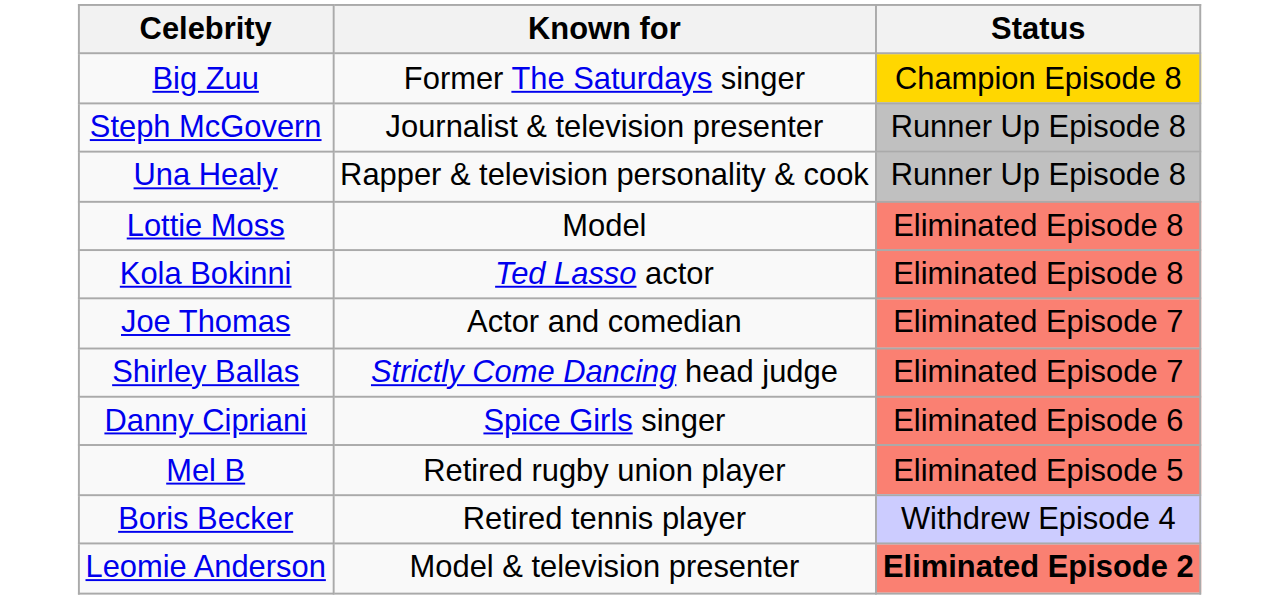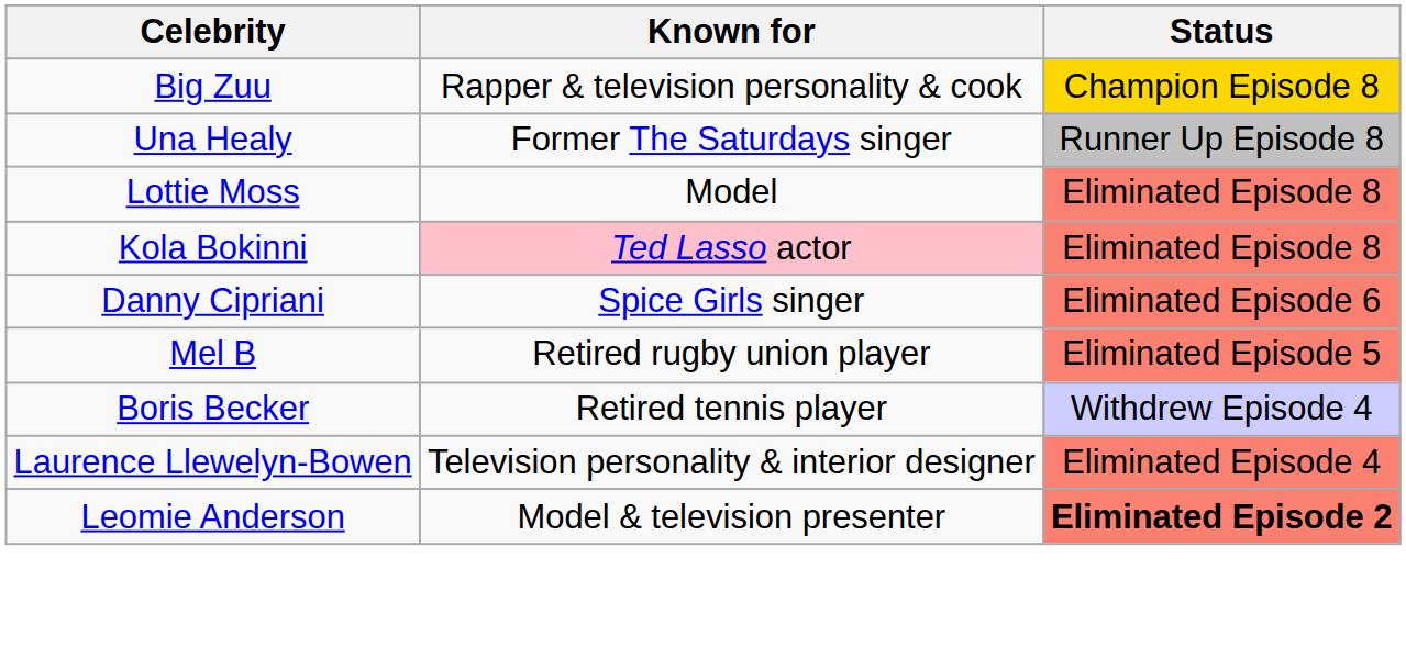Big Zuu | Known for: Former The Saturdays singer -> Rapper & television personality & cook
- row: Steph McGovern | Journalist & television presenter | Runner Up Episode 8
Una Healy | Known for: Rapper & television personality & cook -> Former The Saturdays singer
Kola Bokinni | Known for: no background -> pink background
- row: Joe Thomas | Actor and comedian | Eliminated Episode 7
- row: Shirley Ballas | Strictly Come Dancing head judge | Eliminated Episode 7
+ row: Laurence Llewelyn-Bowen | Television personality & interior designer | Eliminated Episode 4
